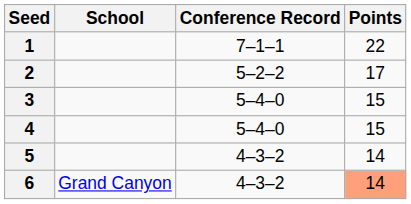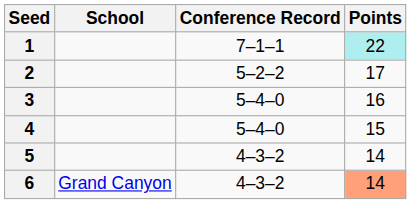1 | Points: no background -> paleturquoise background
3 | Points: 15 -> 16
